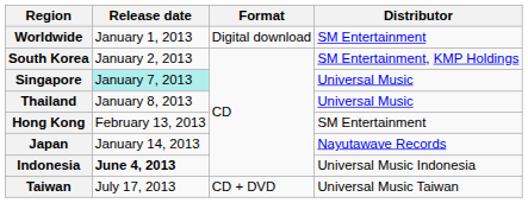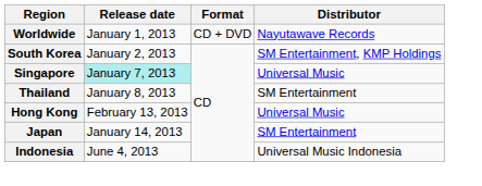Worldwide | Format: Digital download -> CD + DVD
Worldwide | Distributor: SM Entertainment -> Nayutawave Records
Thailand | Distributor: Universal Music -> SM Entertainment
Hong Kong | Distributor: SM Entertainment -> Universal Music
Japan | Distributor: Nayutawave Records -> SM Entertainment
Indonesia | Release date: bold -> normal
- row: Taiwan | July 17, 2013 | CD + DVD | Universal Music Taiwan
